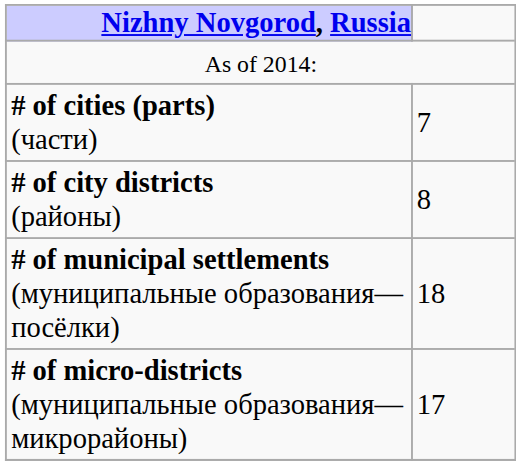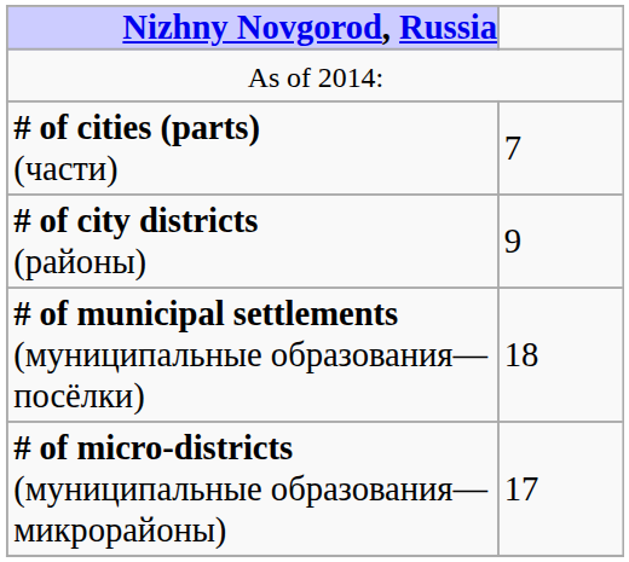# of city districts (районы) | column 2: 8 -> 9
